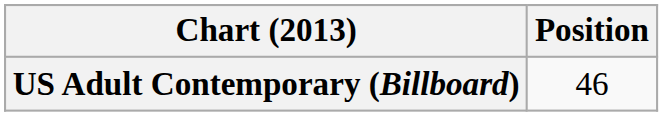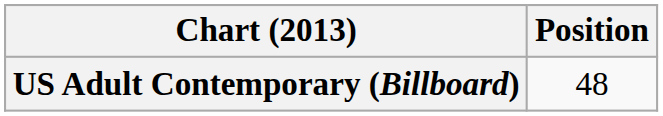US Adult Contemporary (Billboard) | Position: 46 -> 48
